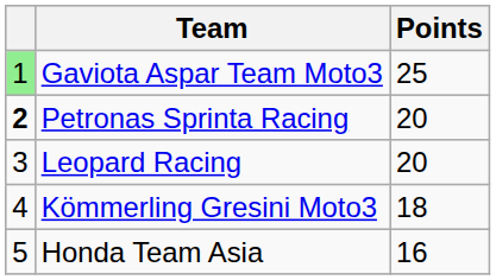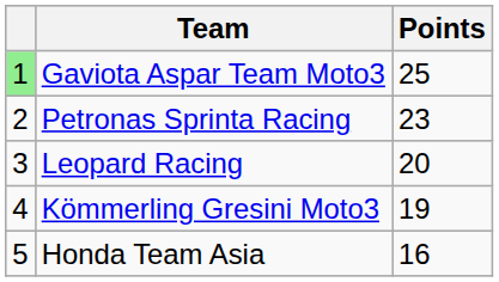Petronas Sprinta Racing | column 1: bold -> normal
Petronas Sprinta Racing | Points: 20 -> 23
Kömmerling Gresini Moto3 | Points: 18 -> 19
